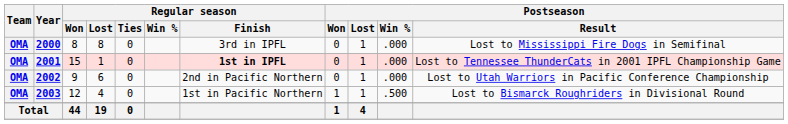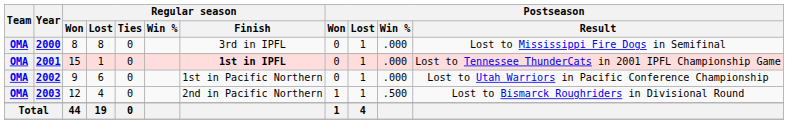2002 | Regular season / Finish: 2nd in Pacific Northern -> 1st in Pacific Northern
2003 | Regular season / Finish: 1st in Pacific Northern -> 2nd in Pacific Northern
